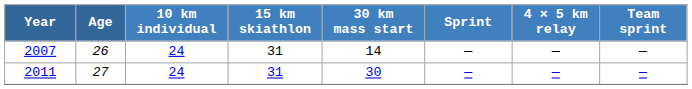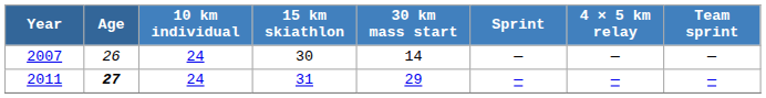2007 | 15 km skiathlon: 31 -> 30
2011 | Age: normal -> bold
2011 | 30 km mass start: 30 -> 29
